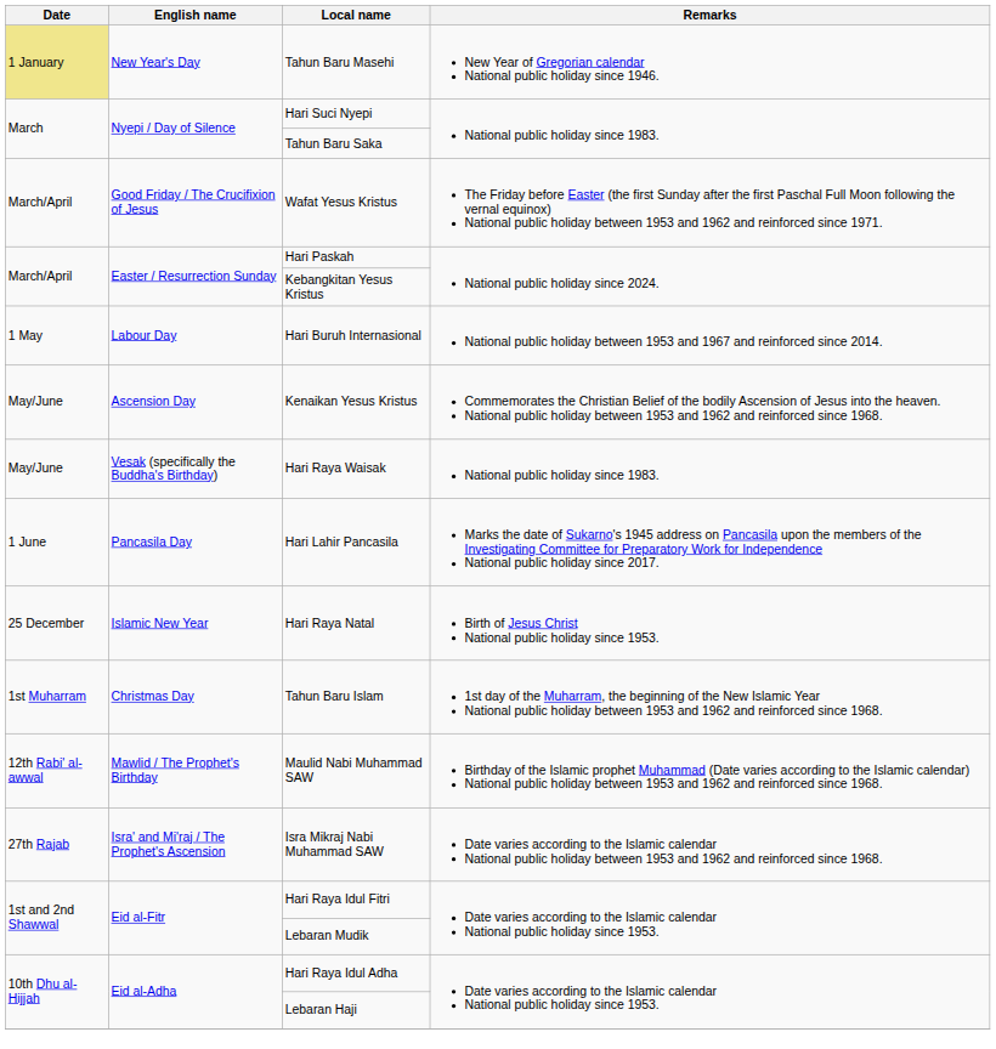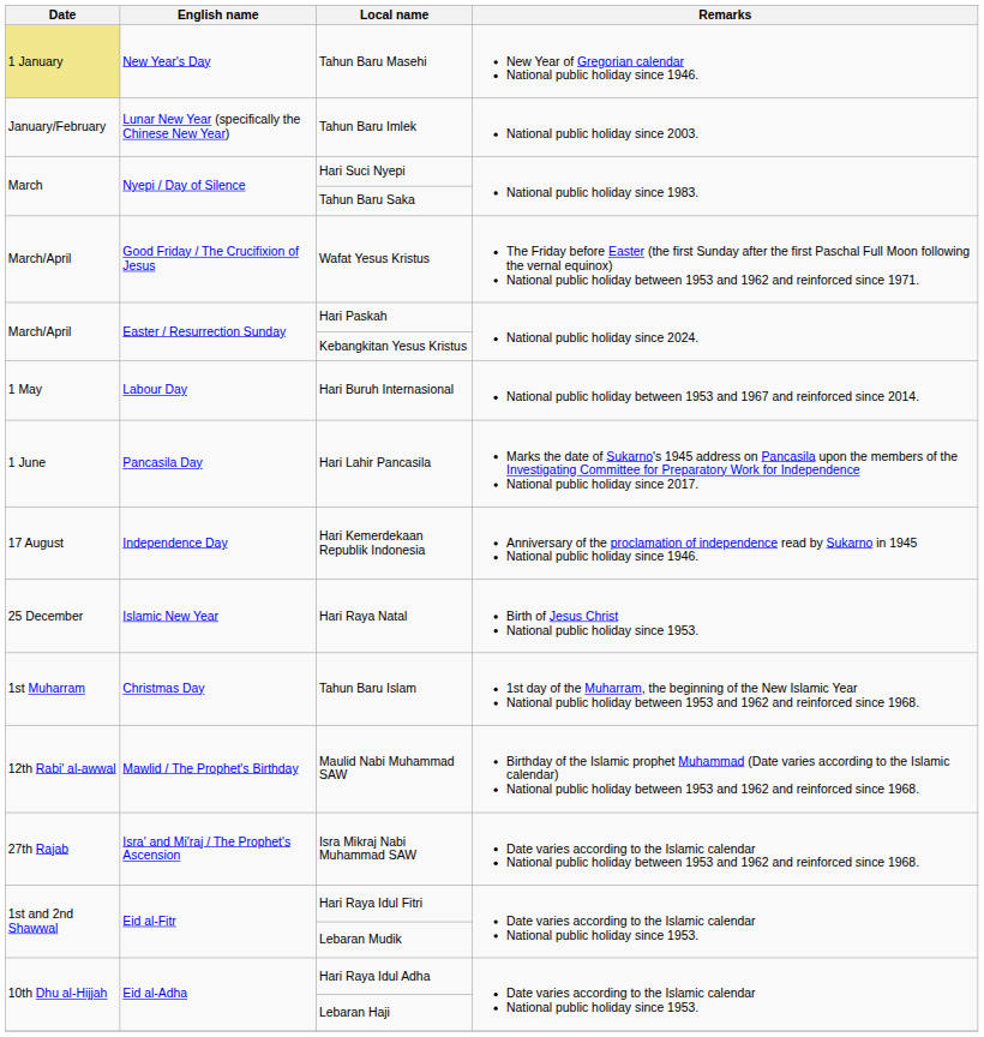+ row: January/February | Lunar New Year (specifically the Chinese New Year) | Tahun Baru Imlek | National public holiday since 2003.
- row: May/June | Ascension Day | Kenaikan Yesus Kristus | Commemorates the Christian Belief of the bodily Ascension of Jesus into the heaven. National public holiday between 1953 and 1962 and reinforced since 1968.
- row: May/June | Vesak (specifically the Buddha's Birthday) | Hari Raya Waisak | National public holiday since 1983.
+ row: 17 August | Independence Day | Hari Kemerdekaan Republik Indonesia | Anniversary of the proclamation of independence read by Sukarno in 1945 National public holiday since 1946.
